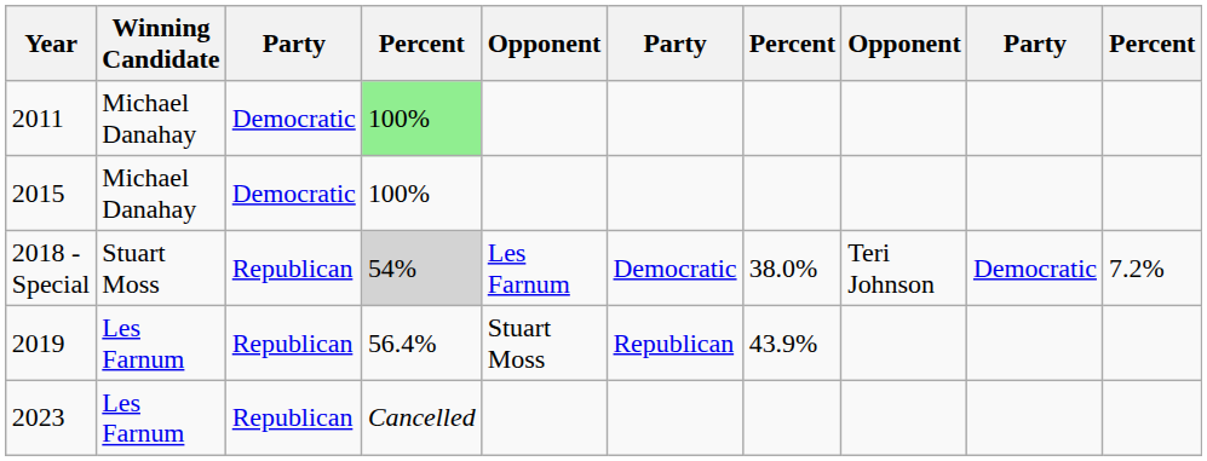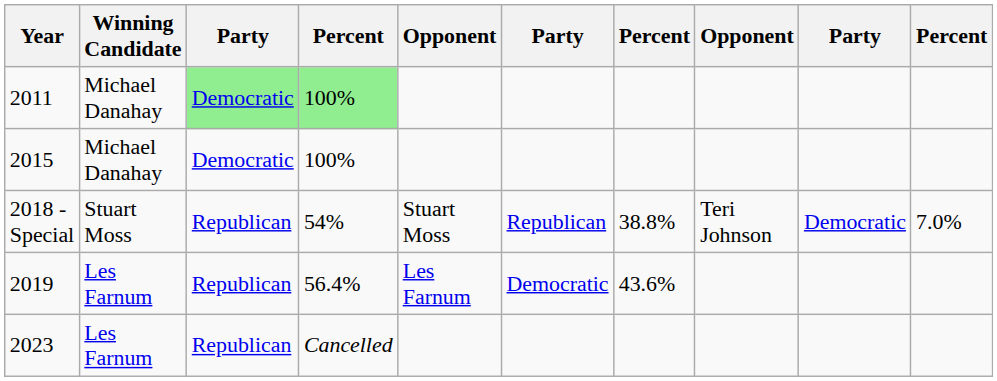2011 | column 3: no background -> lightgreen background
2018 - Special | column 4: lightgrey background -> no background
2018 - Special | column 5: Les Farnum -> Stuart Moss
2018 - Special | column 6: Democratic -> Republican
2018 - Special | column 7: 38.0% -> 38.8%
2018 - Special | column 10: 7.2% -> 7.0%
2019 | column 5: Stuart Moss -> Les Farnum
2019 | column 6: Republican -> Democratic
2019 | column 7: 43.9% -> 43.6%
